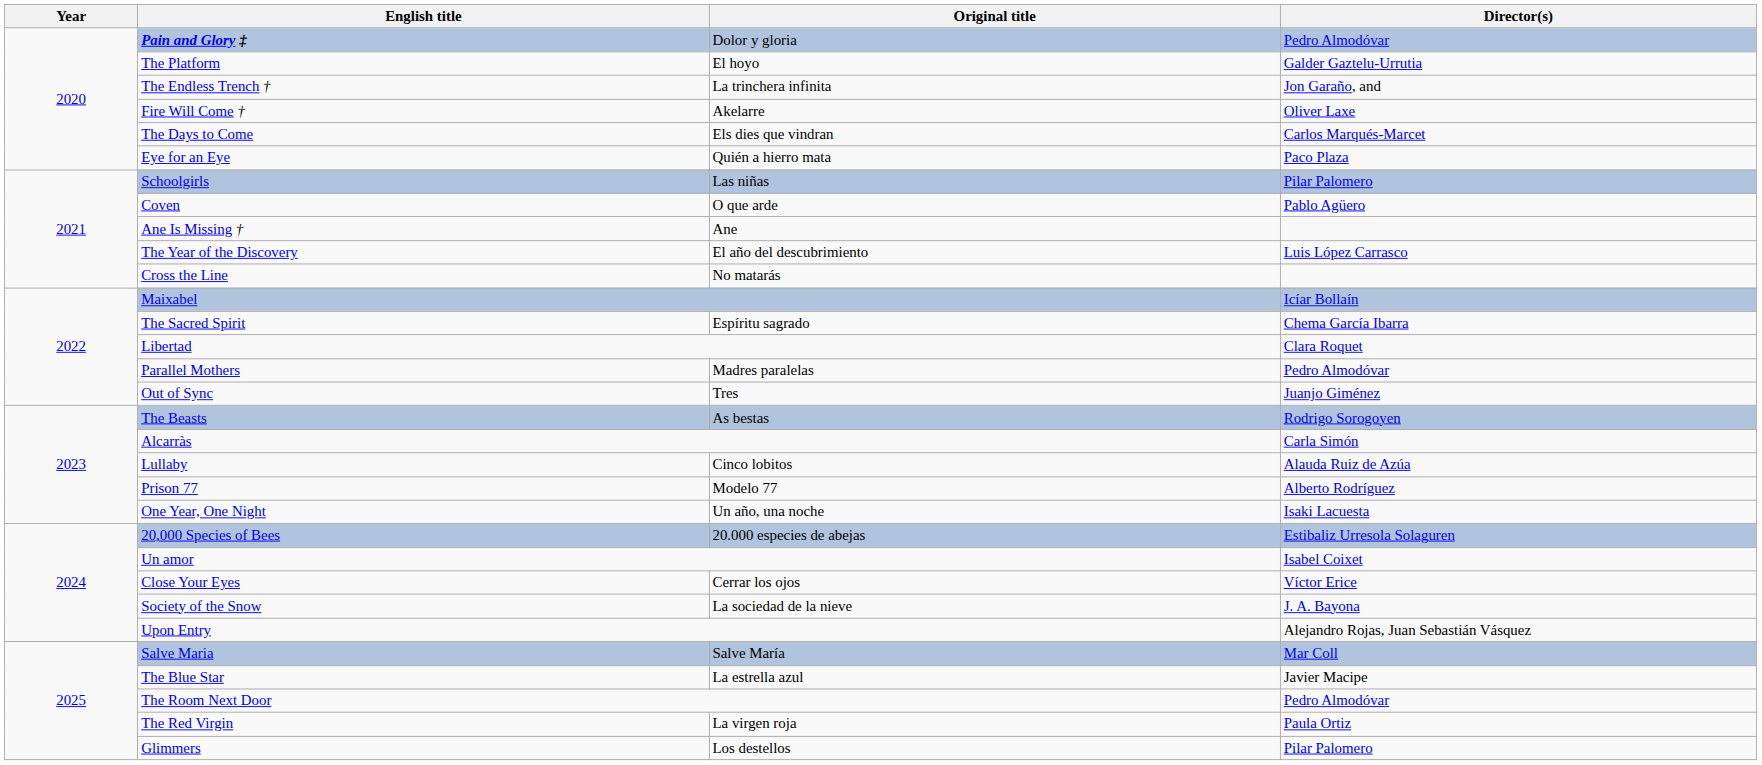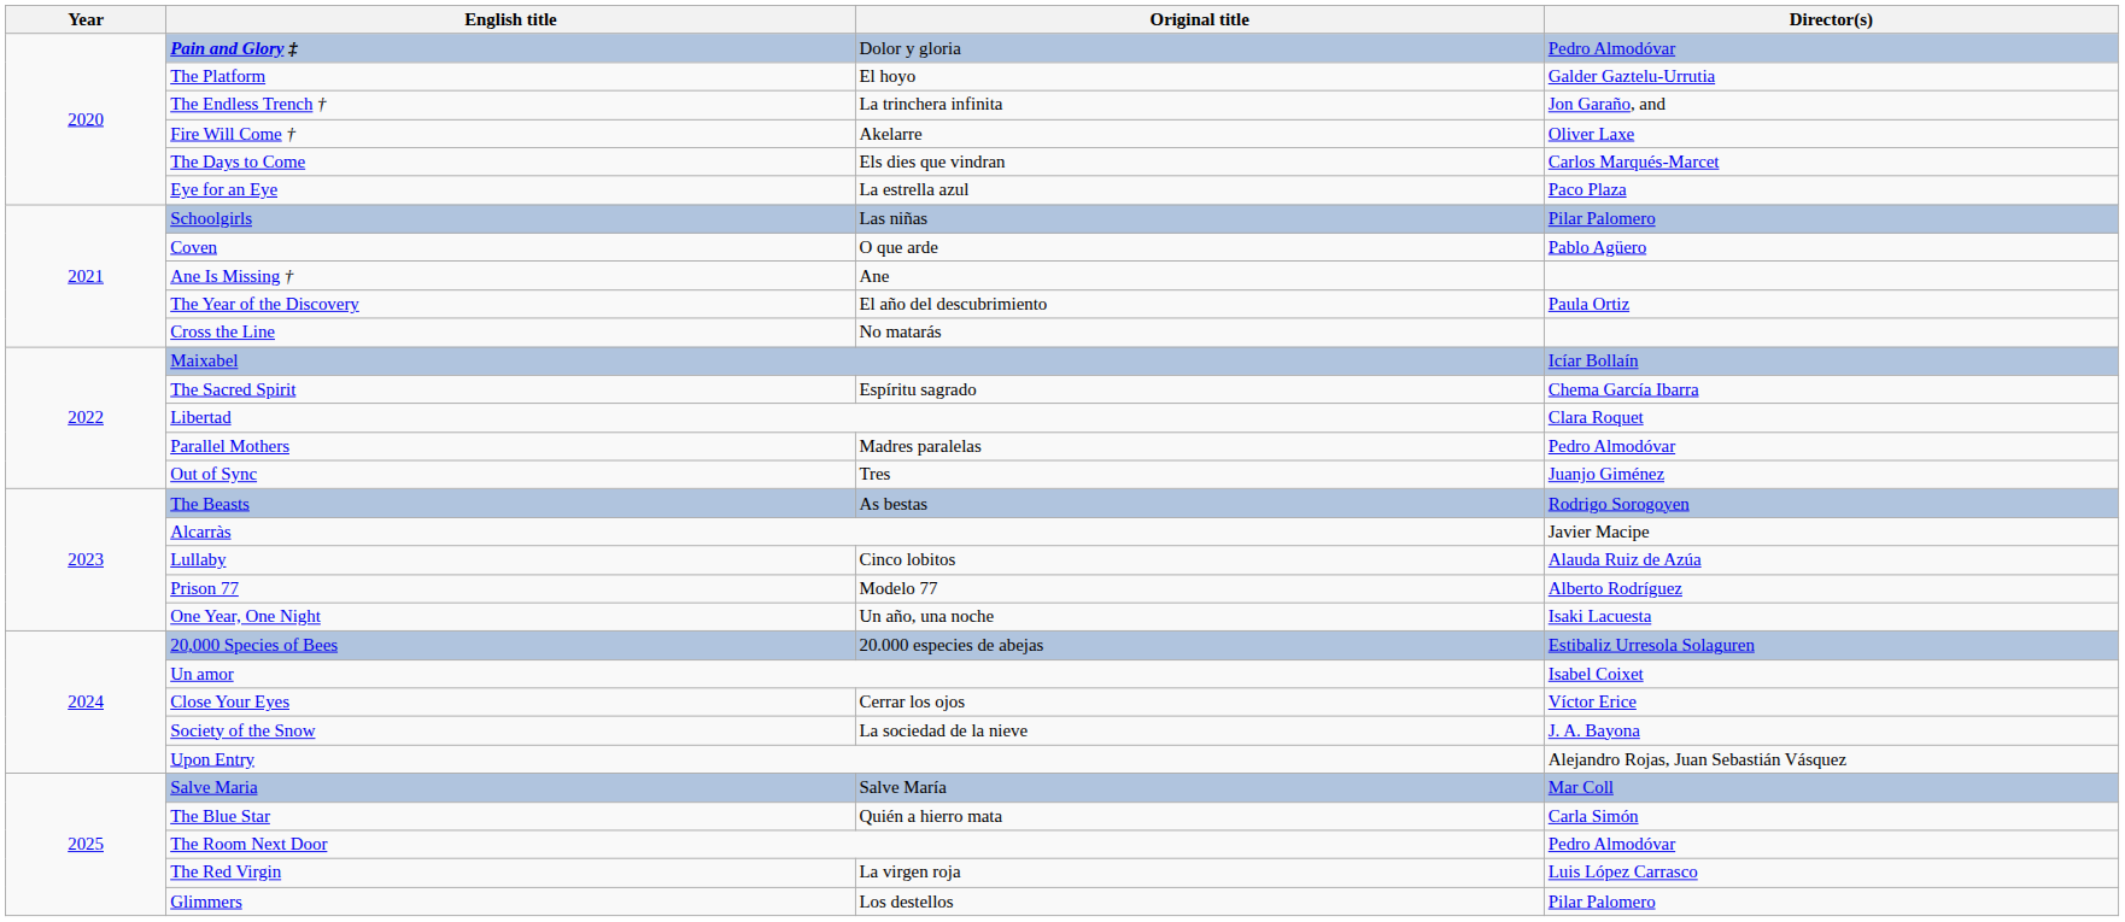Eye for an Eye | Original title: Quién a hierro mata -> La estrella azul
The Year of the Discovery | Director(s): Luis López Carrasco -> Paula Ortiz
Alcarràs | Director(s): Carla Simón -> Javier Macipe
The Blue Star | Original title: La estrella azul -> Quién a hierro mata
The Blue Star | Director(s): Javier Macipe -> Carla Simón
The Red Virgin | Director(s): Paula Ortiz -> Luis López Carrasco
